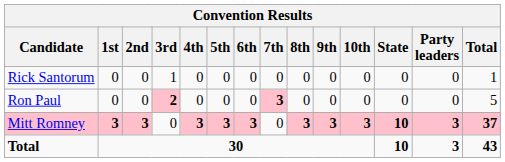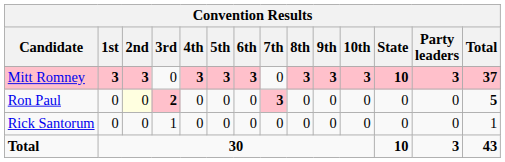rows swapped: Mitt Romney <-> Rick Santorum
Ron Paul | 2nd: no background -> lightyellow background
Ron Paul | Total: normal -> bold
